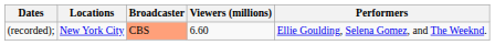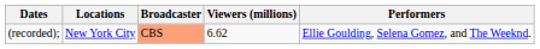(recorded); | Viewers (millions): 6.60 -> 6.62
